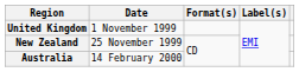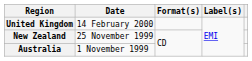United Kingdom | Date: 1 November 1999 -> 14 February 2000
Australia | Date: 14 February 2000 -> 1 November 1999
